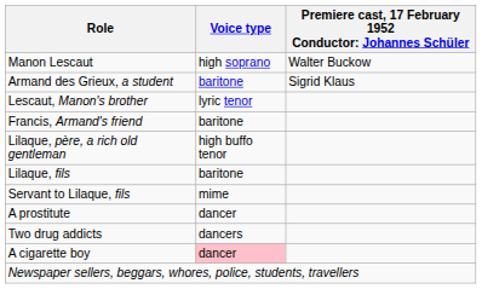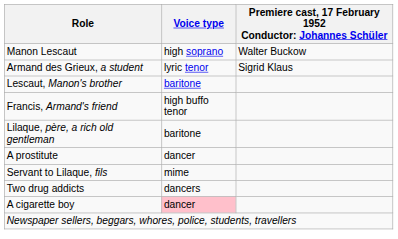Armand des Grieux, a student | Voice type: baritone -> lyric tenor
Lescaut, Manon's brother | Voice type: lyric tenor -> baritone
Francis, Armand's friend | Voice type: baritone -> high buffo tenor
Lilaque, père, a rich old gentleman | Voice type: high buffo tenor -> baritone
- row: Lilaque, fils | baritone
rows swapped: A prostitute <-> Servant to Lilaque, fils
